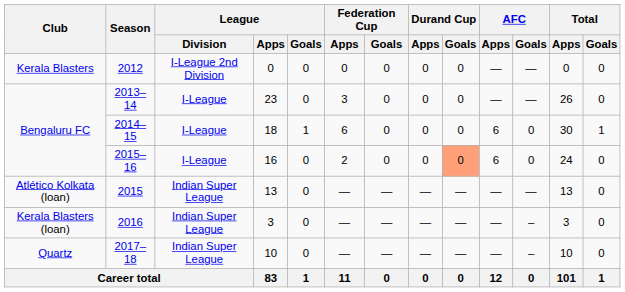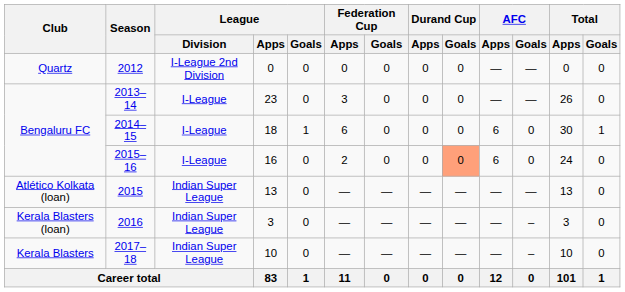2012 | Club: Kerala Blasters -> Quartz
2017–18 | Club: Quartz -> Kerala Blasters
